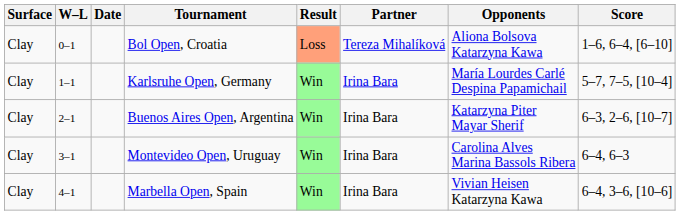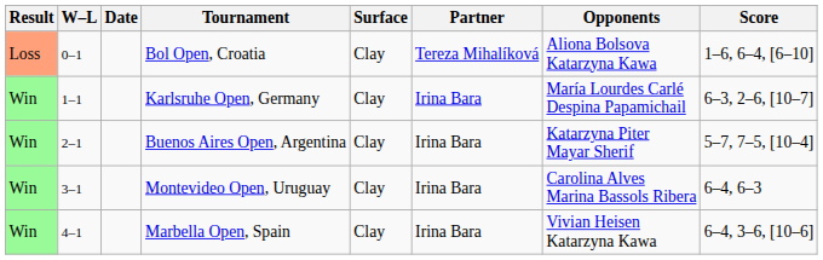columns swapped: Result <-> Surface
Karlsruhe Open, Germany | Score: 5–7, 7–5, [10–4] -> 6–3, 2–6, [10–7]
Buenos Aires Open, Argentina | Score: 6–3, 2–6, [10–7] -> 5–7, 7–5, [10–4]
